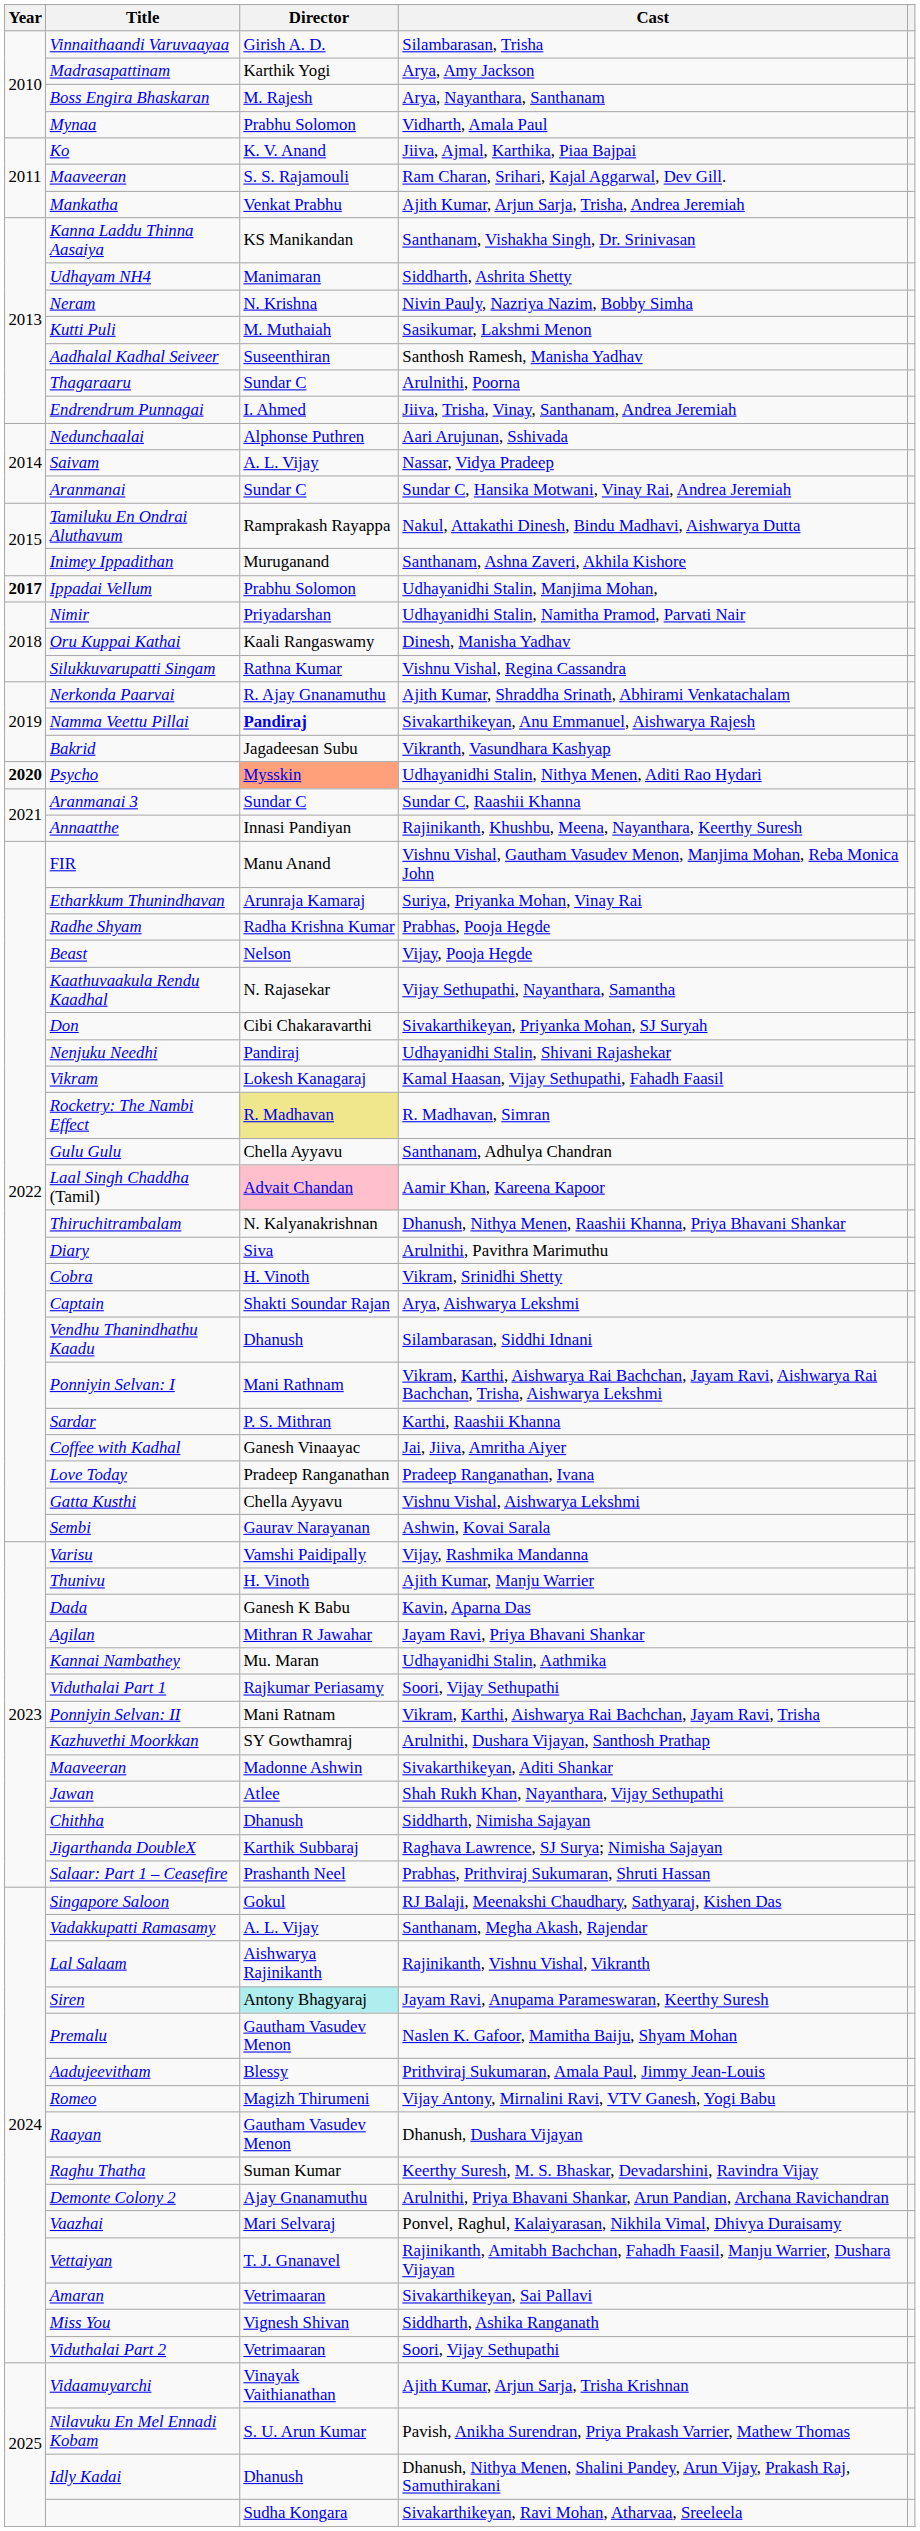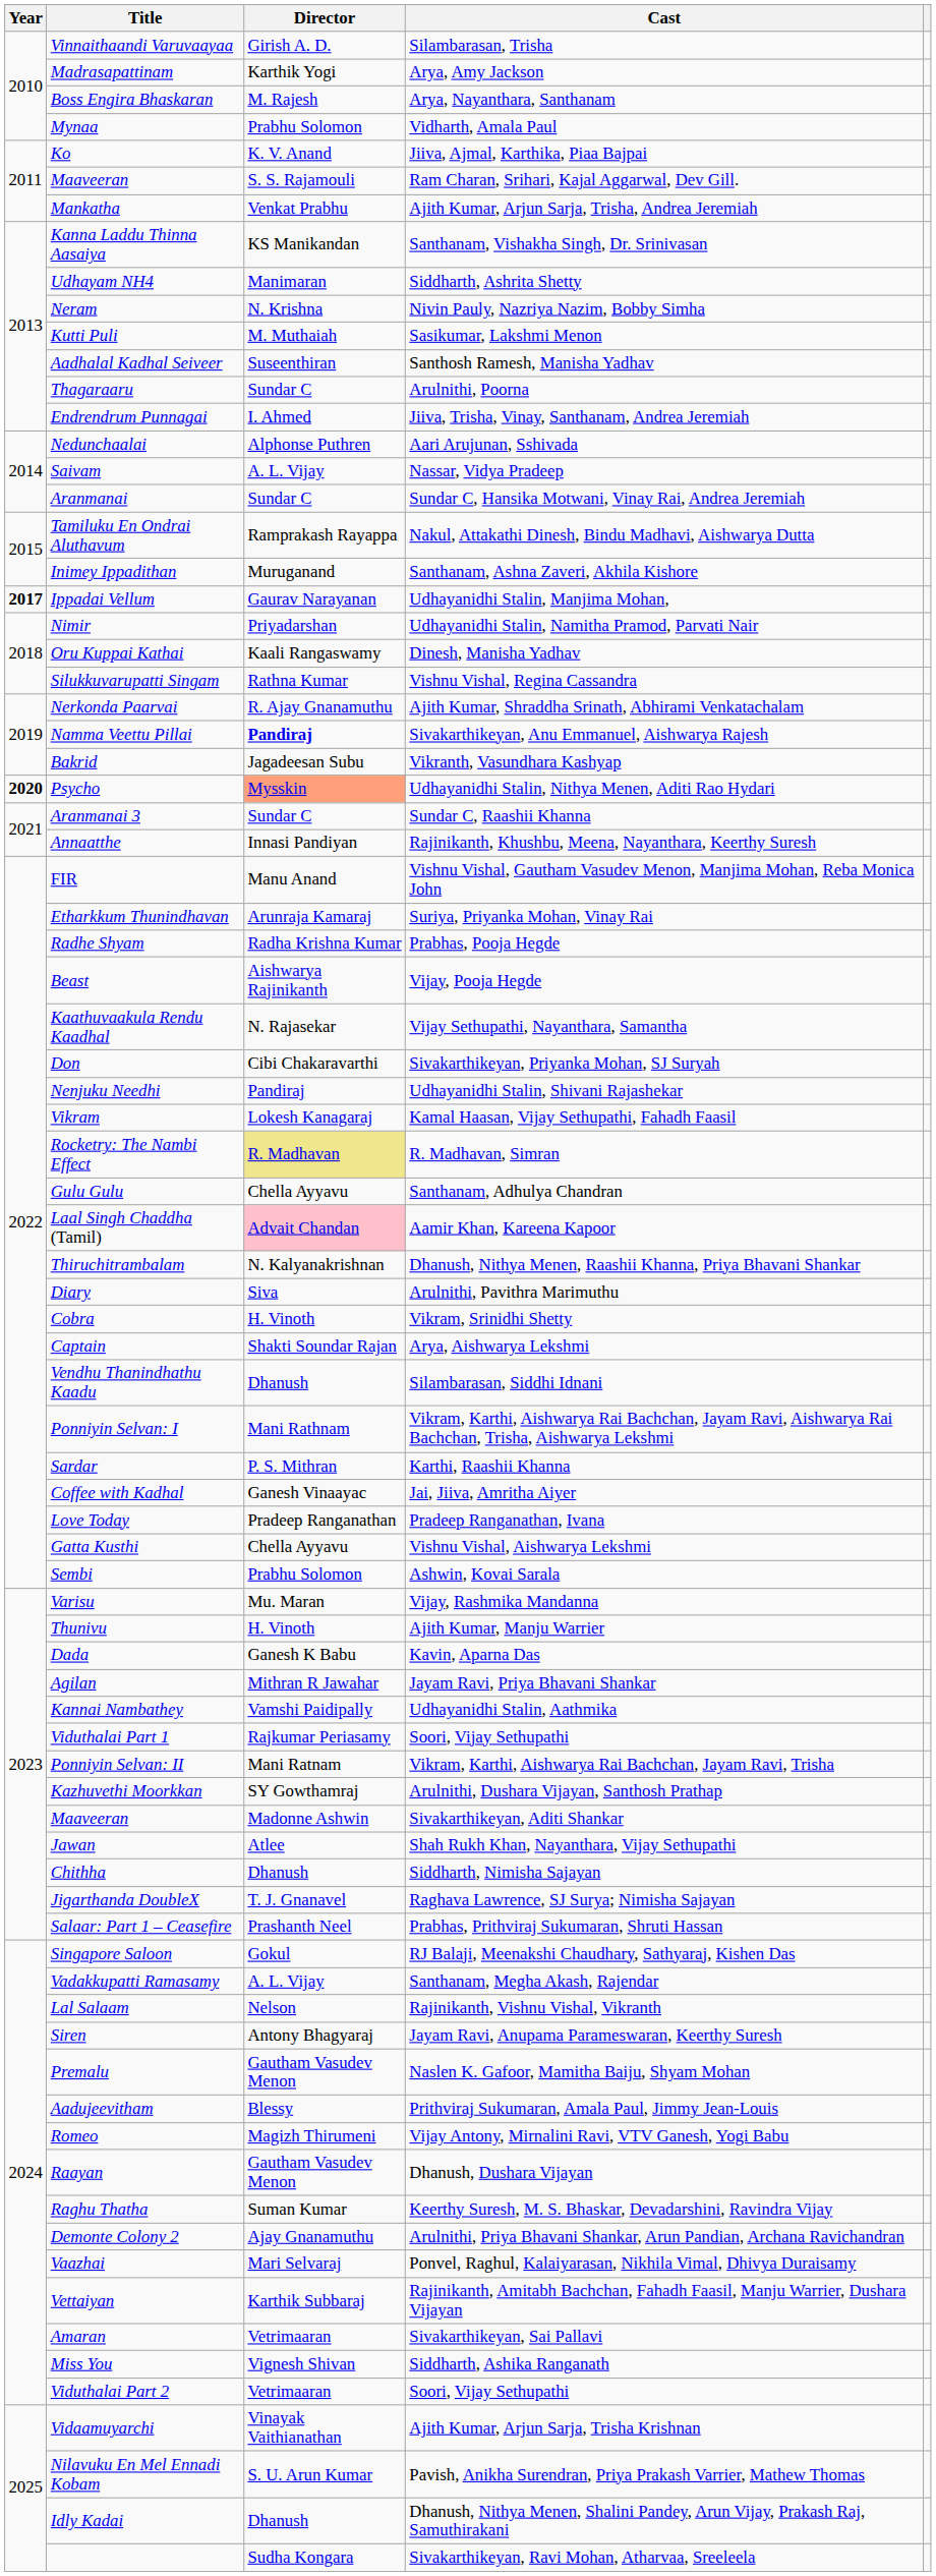Ippadai Vellum | Director: Prabhu Solomon -> Gaurav Narayanan
Beast | Director: Nelson -> Aishwarya Rajinikanth
Sembi | Director: Gaurav Narayanan -> Prabhu Solomon
Varisu | Director: Vamshi Paidipally -> Mu. Maran
Kannai Nambathey | Director: Mu. Maran -> Vamshi Paidipally
Jigarthanda DoubleX | Director: Karthik Subbaraj -> T. J. Gnanavel
Lal Salaam | Director: Aishwarya Rajinikanth -> Nelson
Siren | Director: paleturquoise background -> no background
Vettaiyan | Director: T. J. Gnanavel -> Karthik Subbaraj
